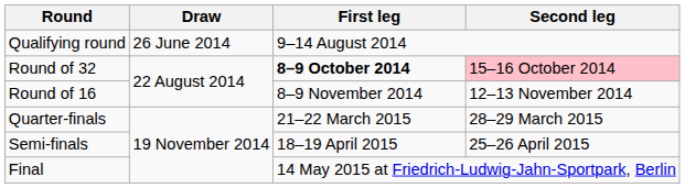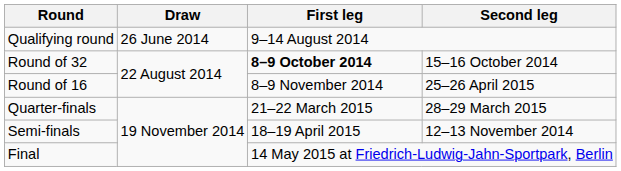Round of 32 | Second leg: pink background -> no background
Round of 16 | Second leg: 12–13 November 2014 -> 25–26 April 2015
Semi-finals | Second leg: 25–26 April 2015 -> 12–13 November 2014
